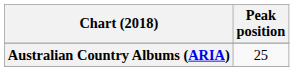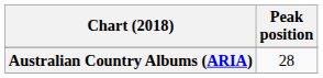Australian Country Albums (ARIA) | Peak position: 25 -> 28
